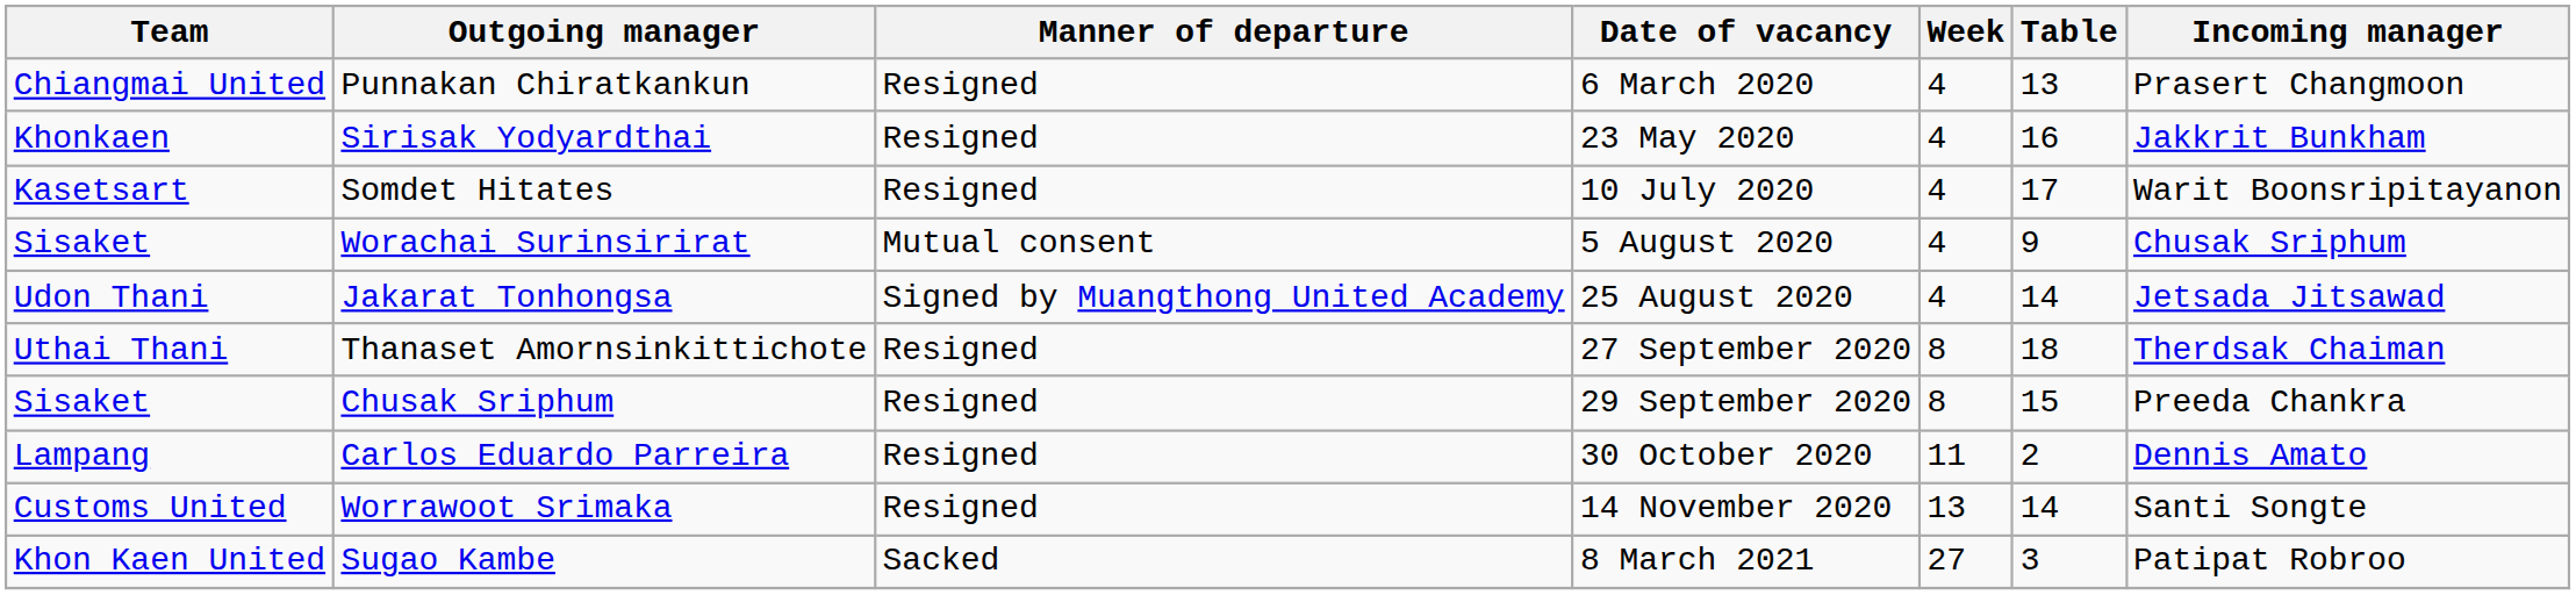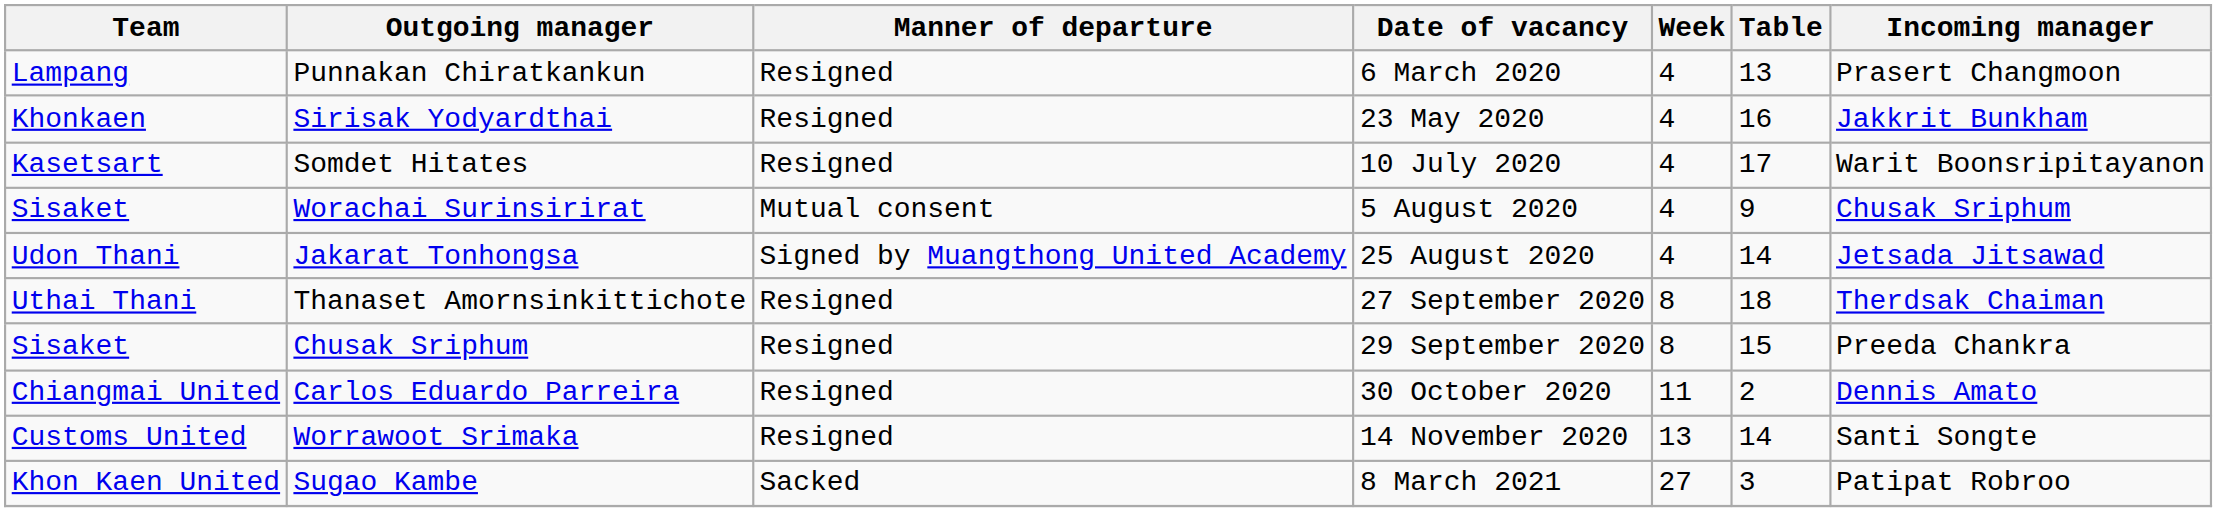Punnakan Chiratkankun | Team: Chiangmai United -> Lampang
Carlos Eduardo Parreira | Team: Lampang -> Chiangmai United
